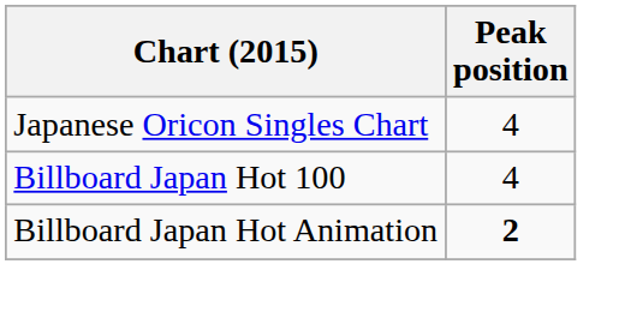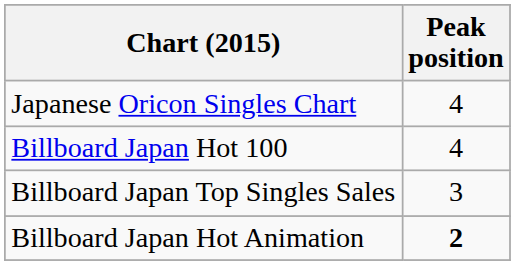+ row: Billboard Japan Top Singles Sales | 3
